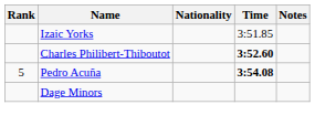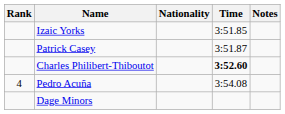+ row: Patrick Casey | 3:51.87
Pedro Acuña | Rank: 5 -> 4
Pedro Acuña | Time: bold -> normal
